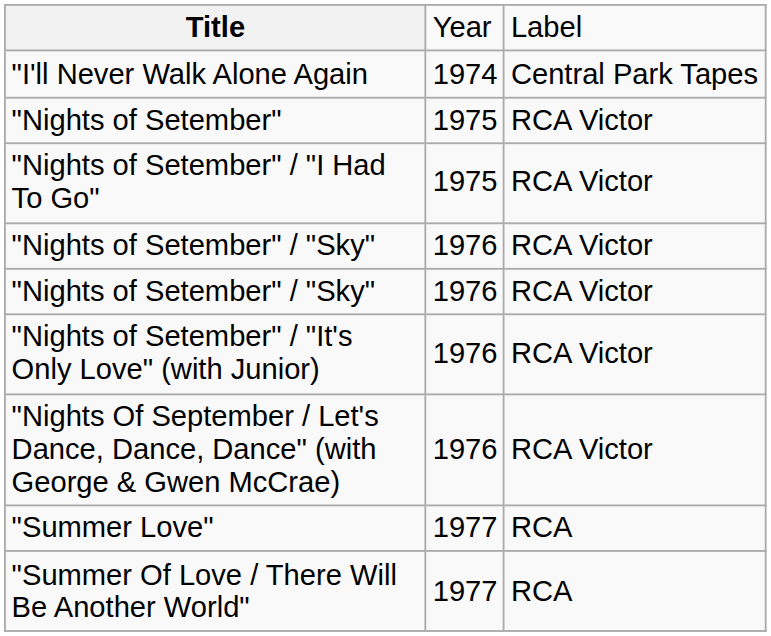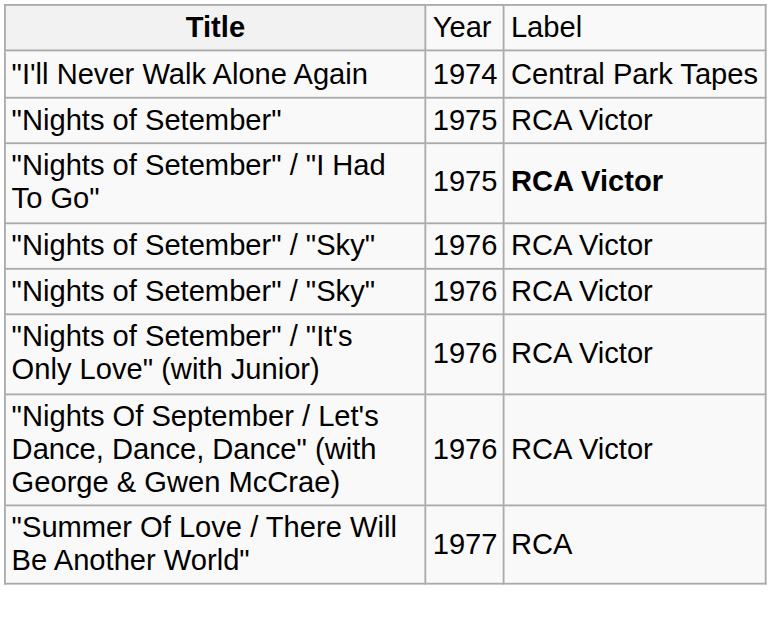"Nights of Setember" / "I Had To Go" | column 3: normal -> bold
- row: "Summer Love" | 1977 | RCA
